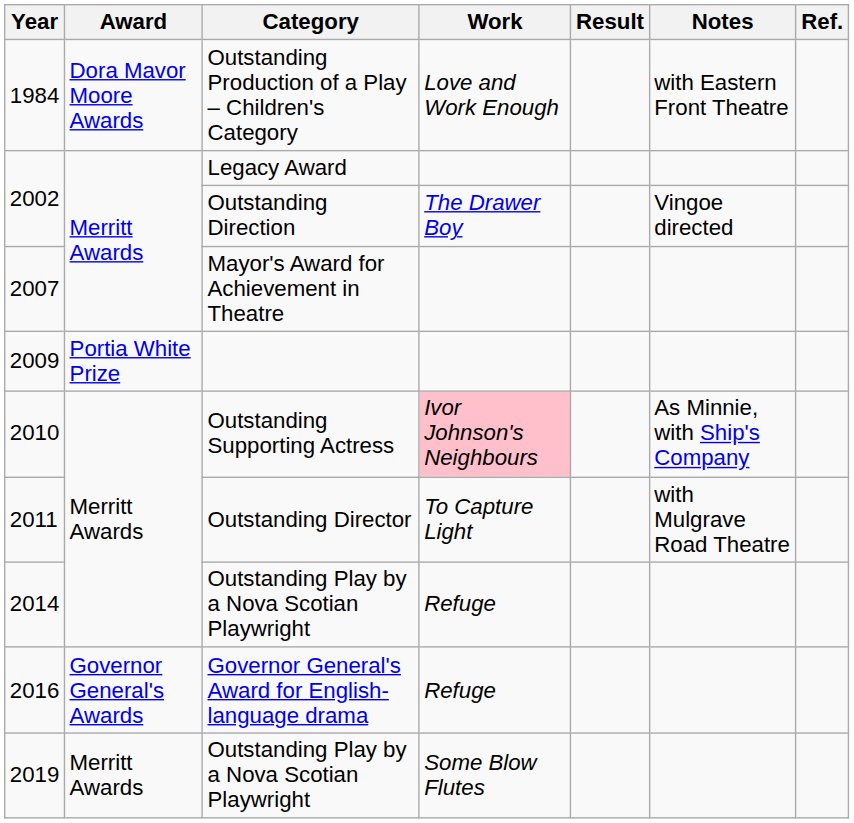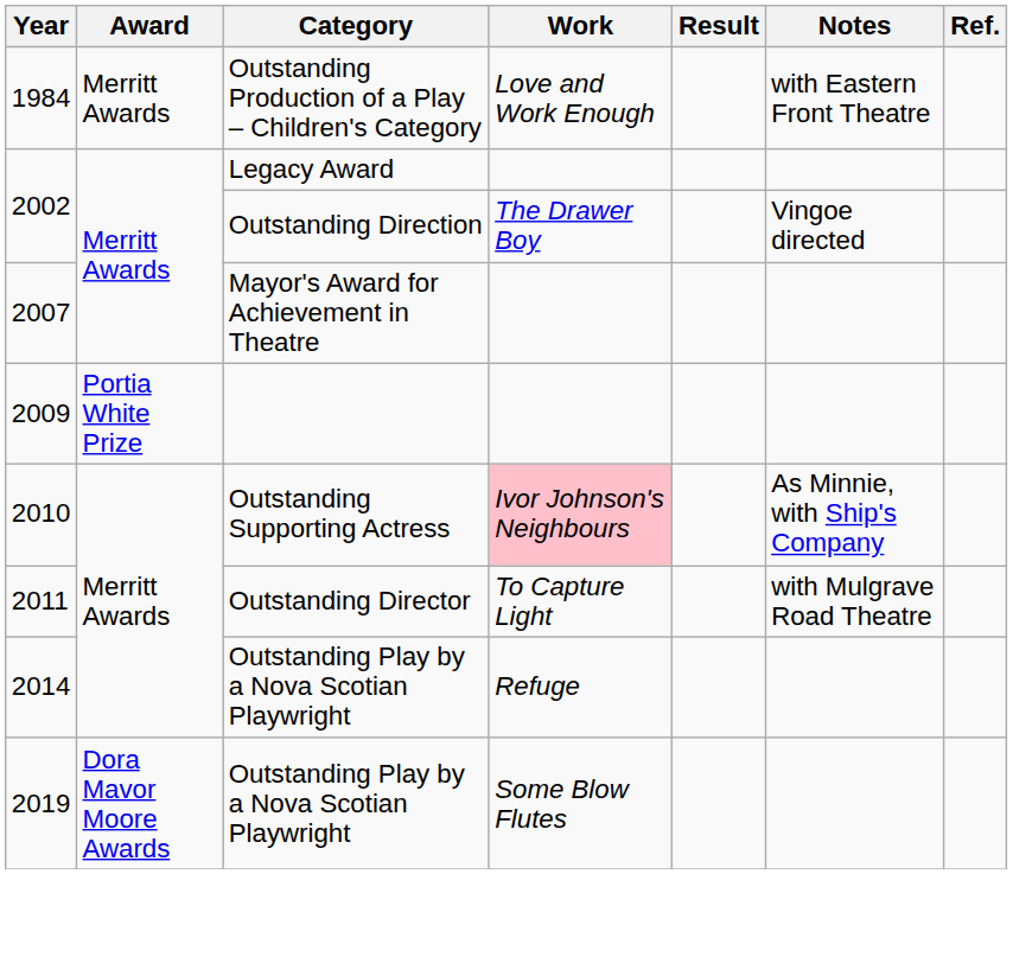Outstanding Production of a Play – Children's Category | Award: Dora Mavor Moore Awards -> Merritt Awards
- row: 2016 | Governor General's Awards | Governor General's Award for English-language drama | Refuge
2019 / Outstanding Play by a Nova Scotian Playwright | Award: Merritt Awards -> Dora Mavor Moore Awards
